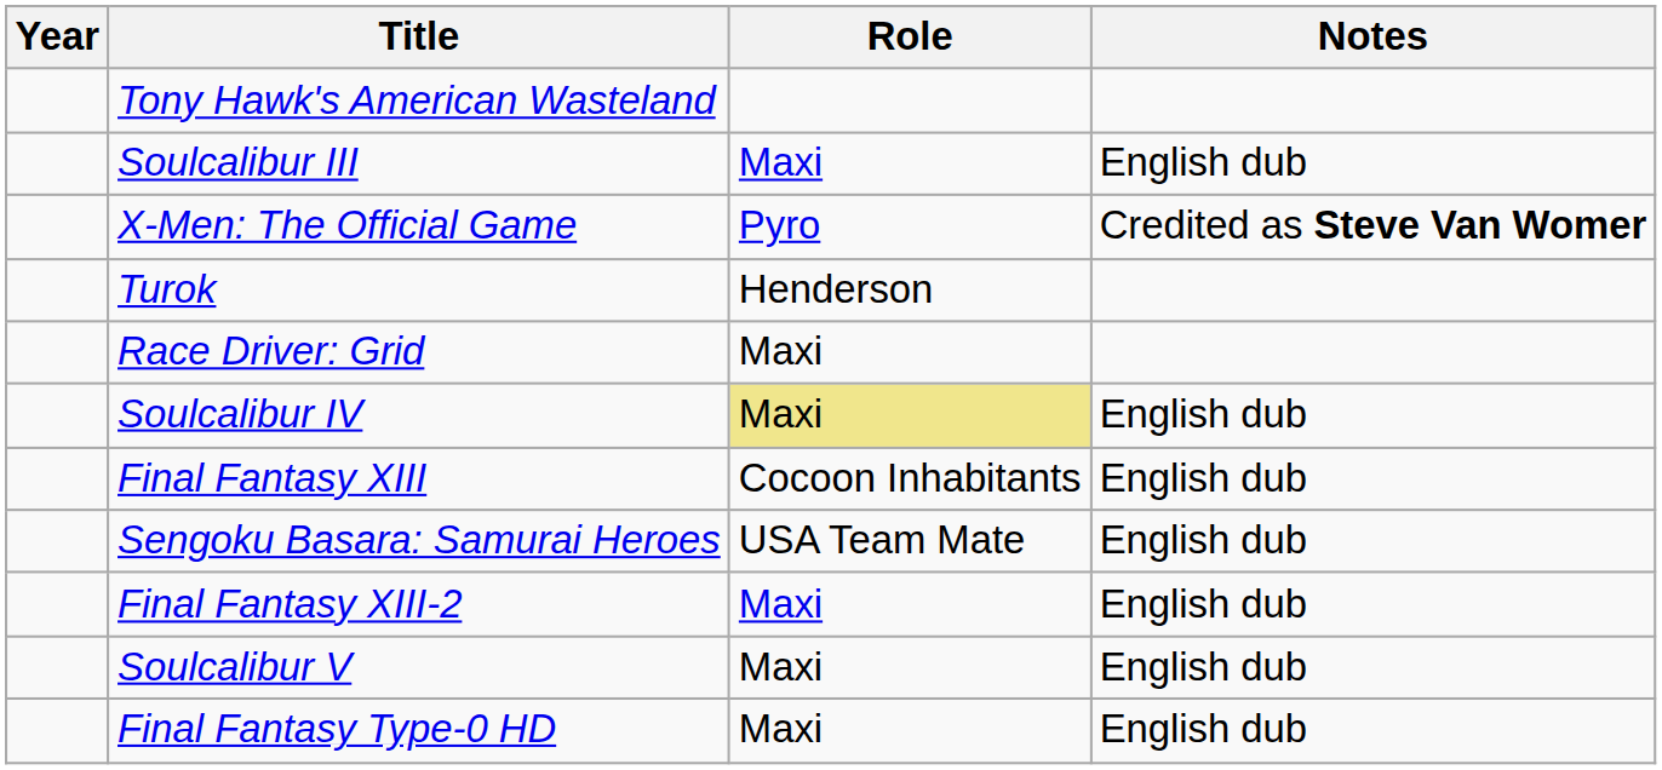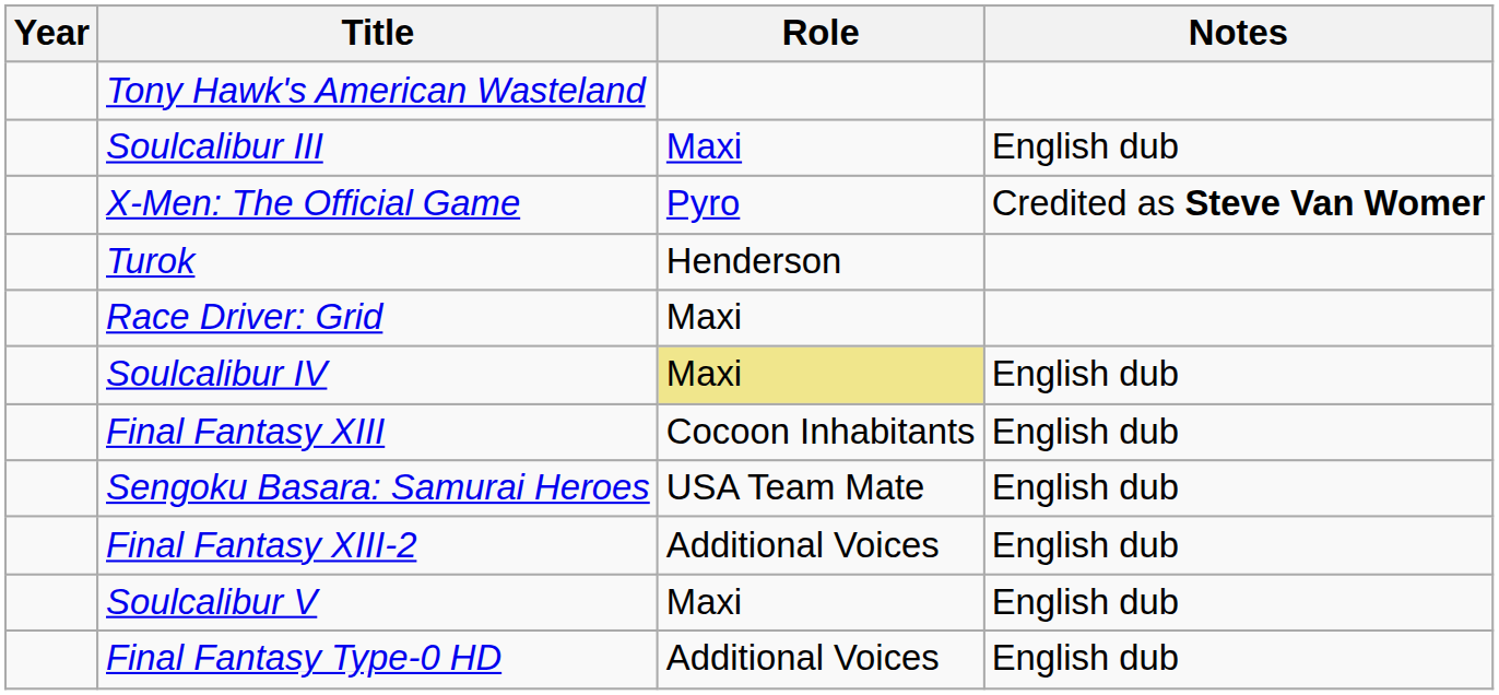Final Fantasy XIII-2 | Role: Maxi -> Additional Voices
Final Fantasy Type-0 HD | Role: Maxi -> Additional Voices
